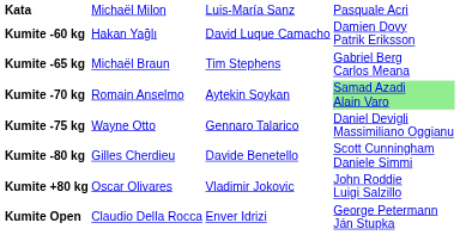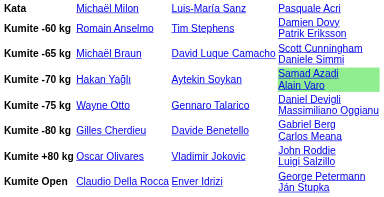Kumite -60 kg | column 2: Hakan Yağlı -> Romain Anselmo
Kumite -60 kg | column 3: David Luque Camacho -> Tim Stephens
Kumite -65 kg | column 3: Tim Stephens -> David Luque Camacho
Kumite -65 kg | column 4: Gabriel Berg Carlos Meana -> Scott Cunningham Daniele Simmi
Kumite -70 kg | column 2: Romain Anselmo -> Hakan Yağlı
Kumite -80 kg | column 4: Scott Cunningham Daniele Simmi -> Gabriel Berg Carlos Meana
